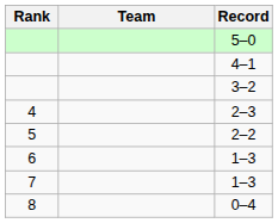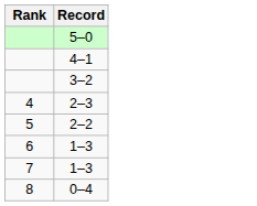- column: Team
